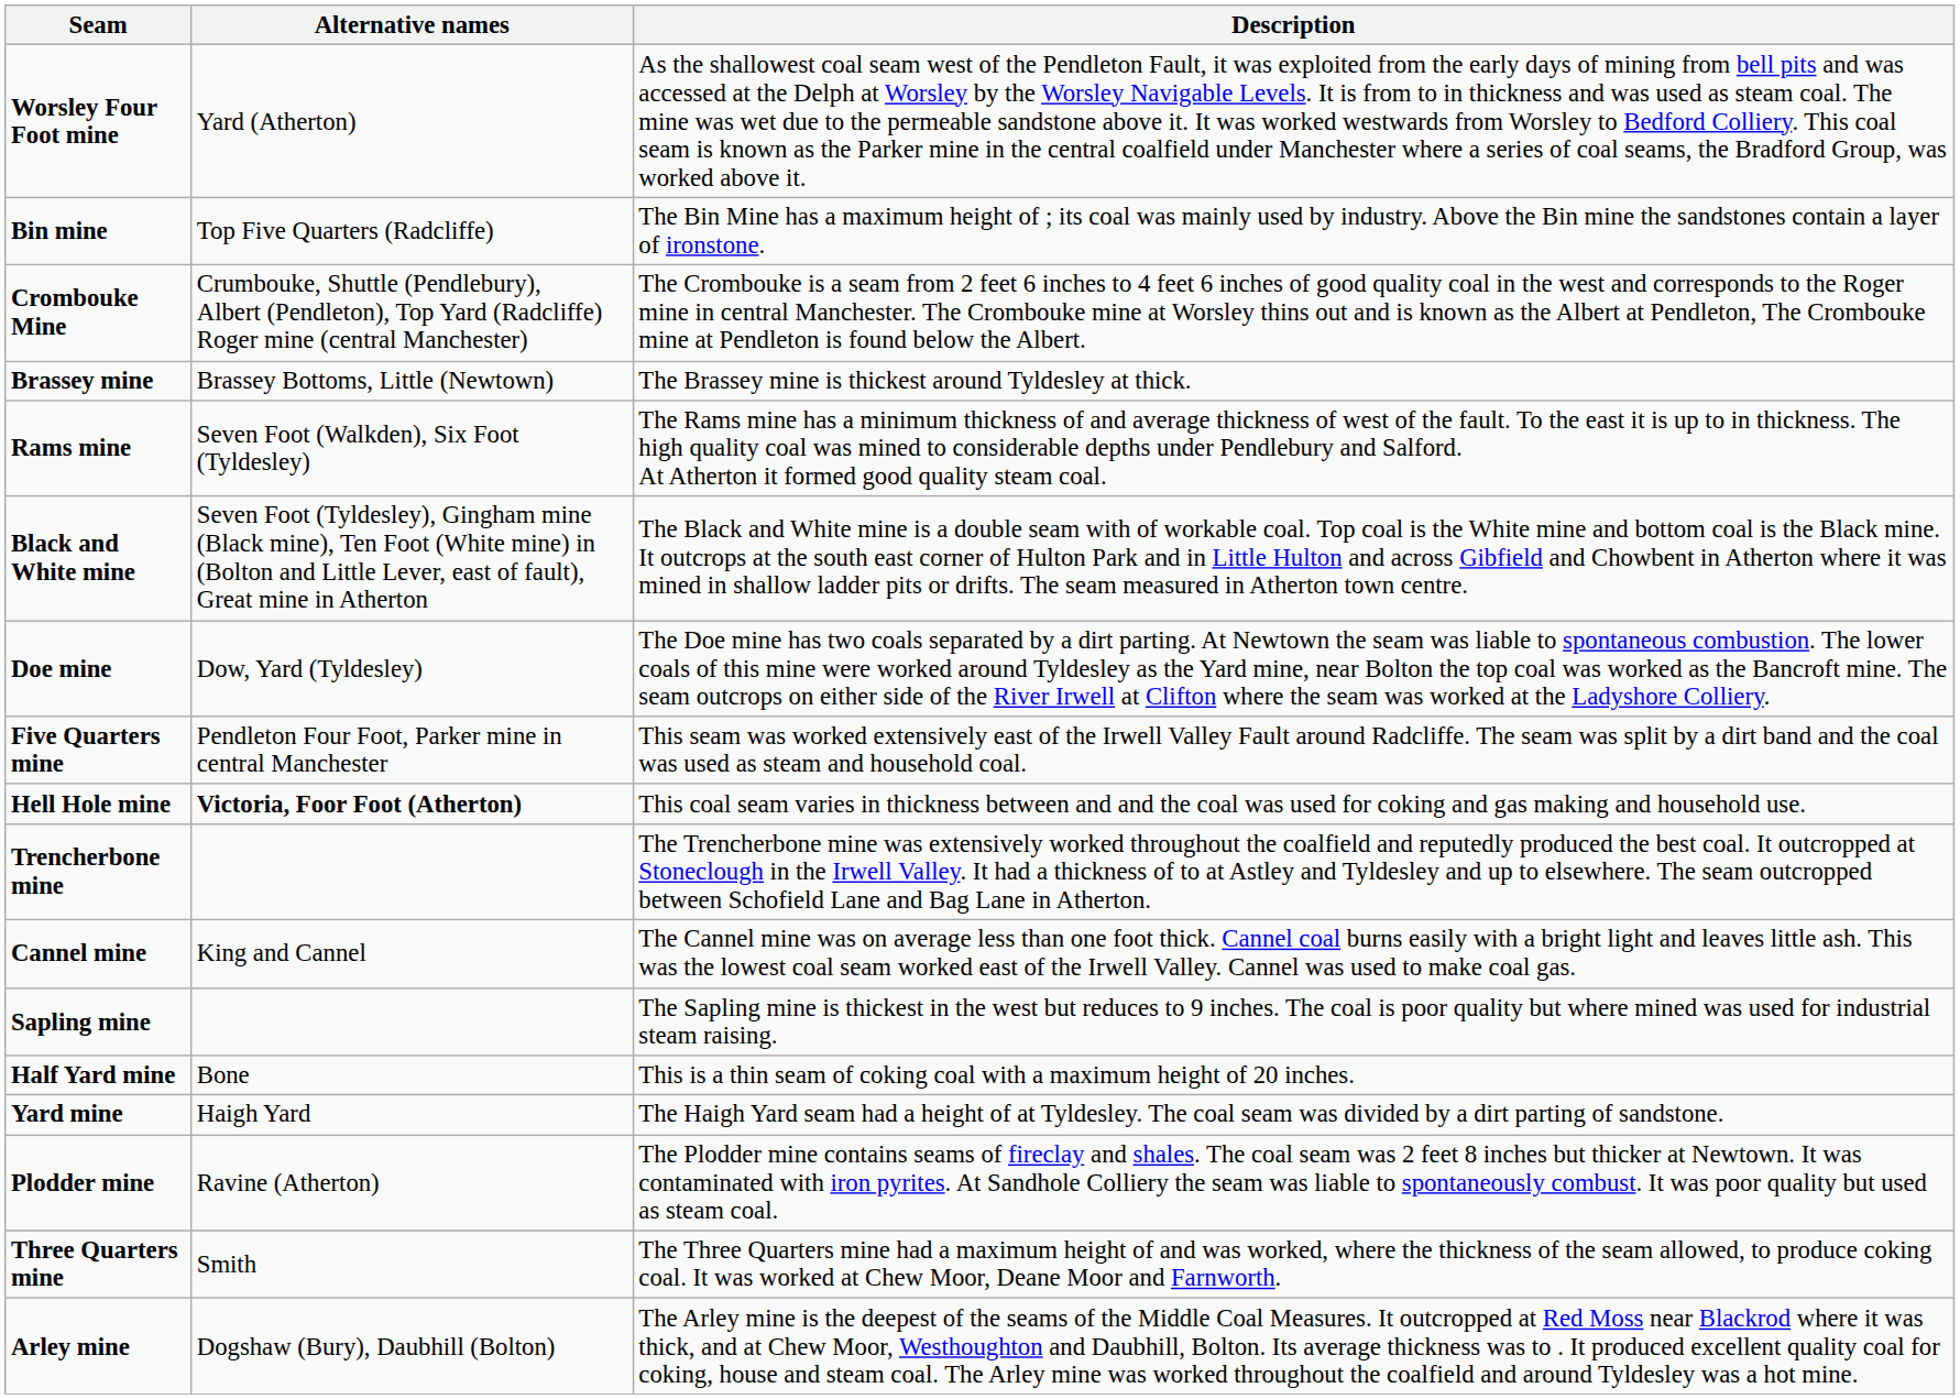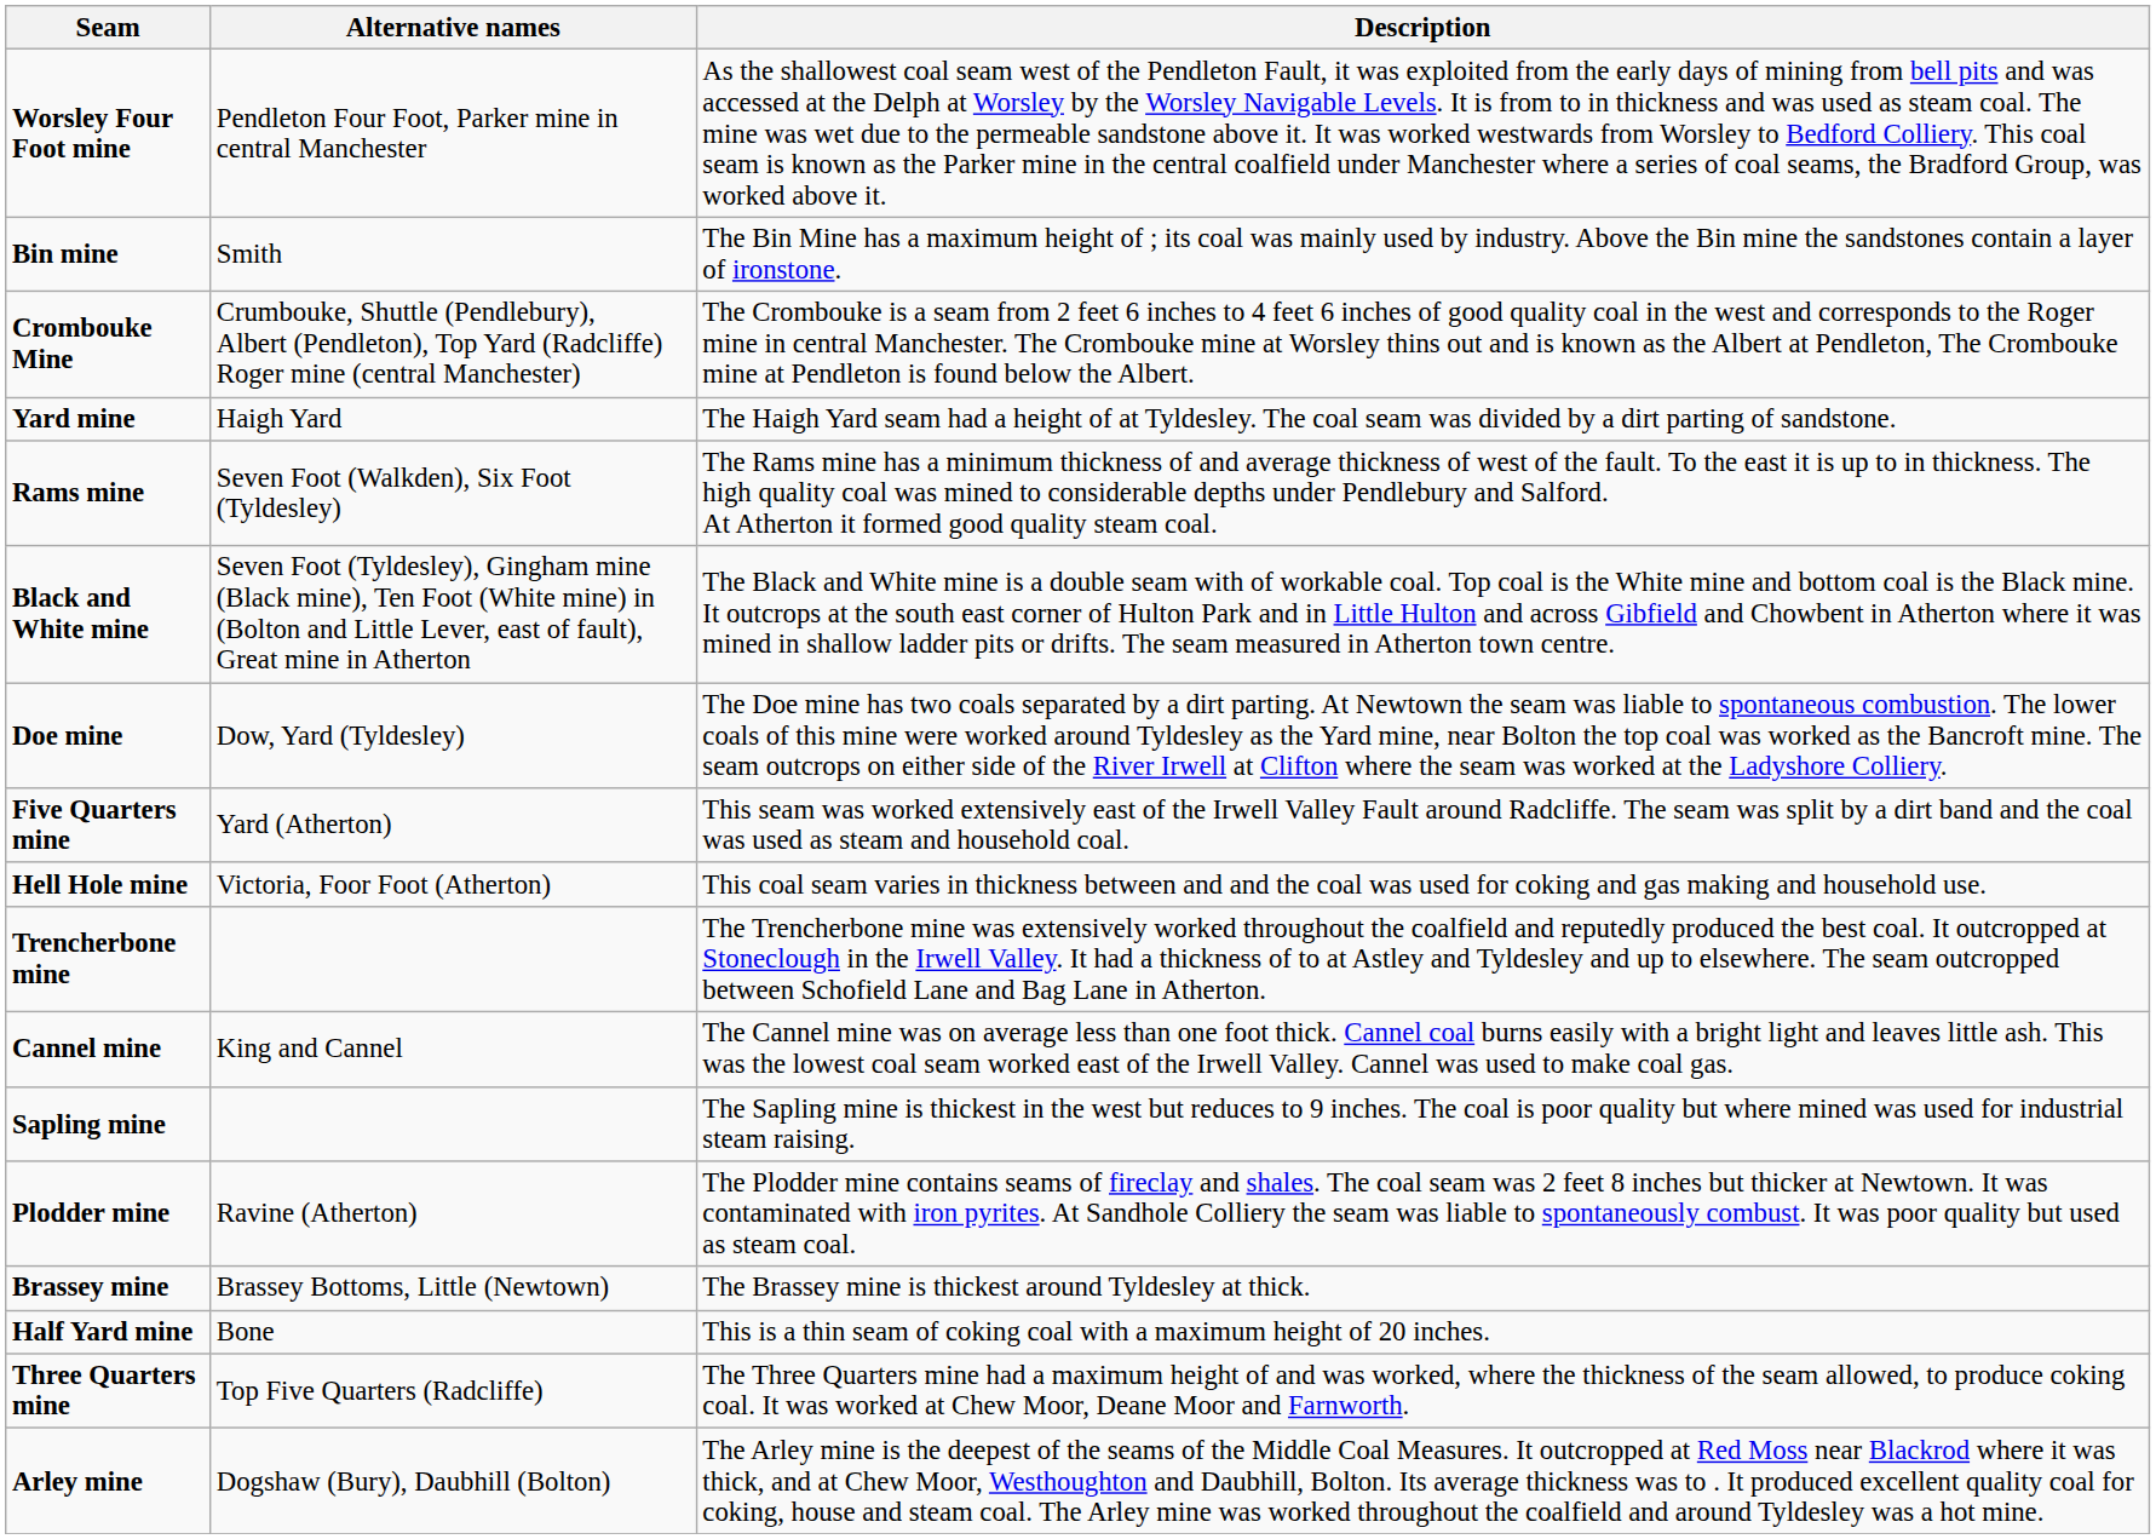Worsley Four Foot mine | Alternative names: Yard (Atherton) -> Pendleton Four Foot, Parker mine in central Manchester
Bin mine | Alternative names: Top Five Quarters (Radcliffe) -> Smith
rows swapped: Brassey mine <-> Yard mine
Five Quarters mine | Alternative names: Pendleton Four Foot, Parker mine in central Manchester -> Yard (Atherton)
Hell Hole mine | Alternative names: bold -> normal
rows swapped: Plodder mine <-> Half Yard mine
Three Quarters mine | Alternative names: Smith -> Top Five Quarters (Radcliffe)
